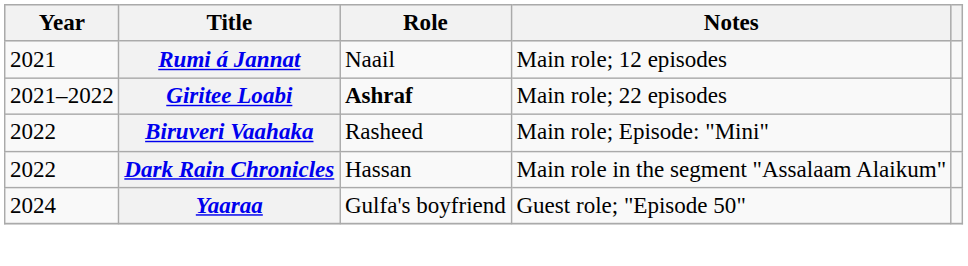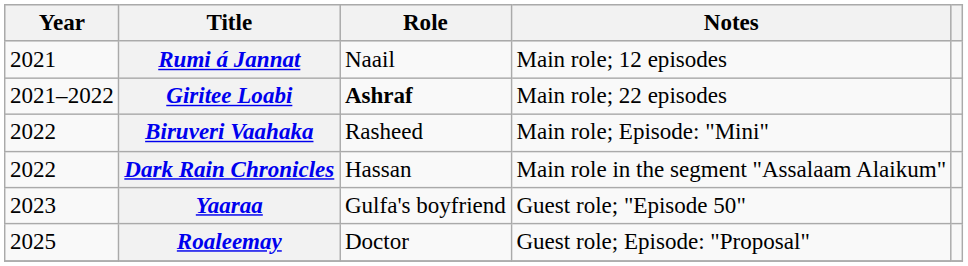Yaaraa | Year: 2024 -> 2023
+ row: 2025 | Roaleemay | Doctor | Guest role; Episode: "Proposal"
